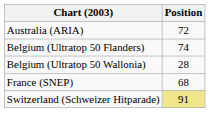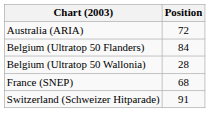Belgium (Ultratop 50 Flanders) | Position: 74 -> 84
Switzerland (Schweizer Hitparade) | Position: khaki background -> no background
